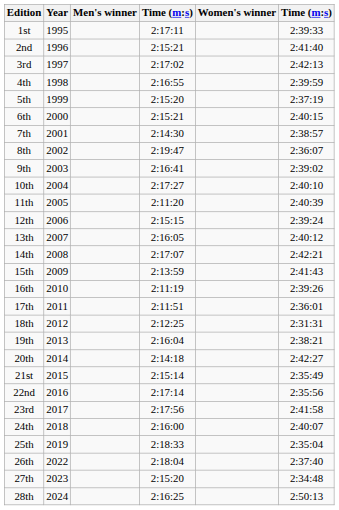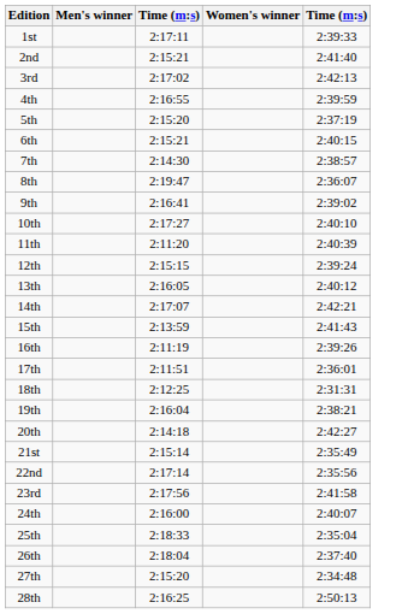- column: Year | 1995 | 1996 | 1997 | 1998 | 1999 | 2000 | 2001 | 2002 | 2003 | 2004 | 2005 | 2006 | 2007 | 2008 | 2009 | 2010 | 2011 | 2012 | 2013 | 2014 | 2015 | 2016 | 2017 | 2018 | 2019 | 2022 | 2023 | 2024
